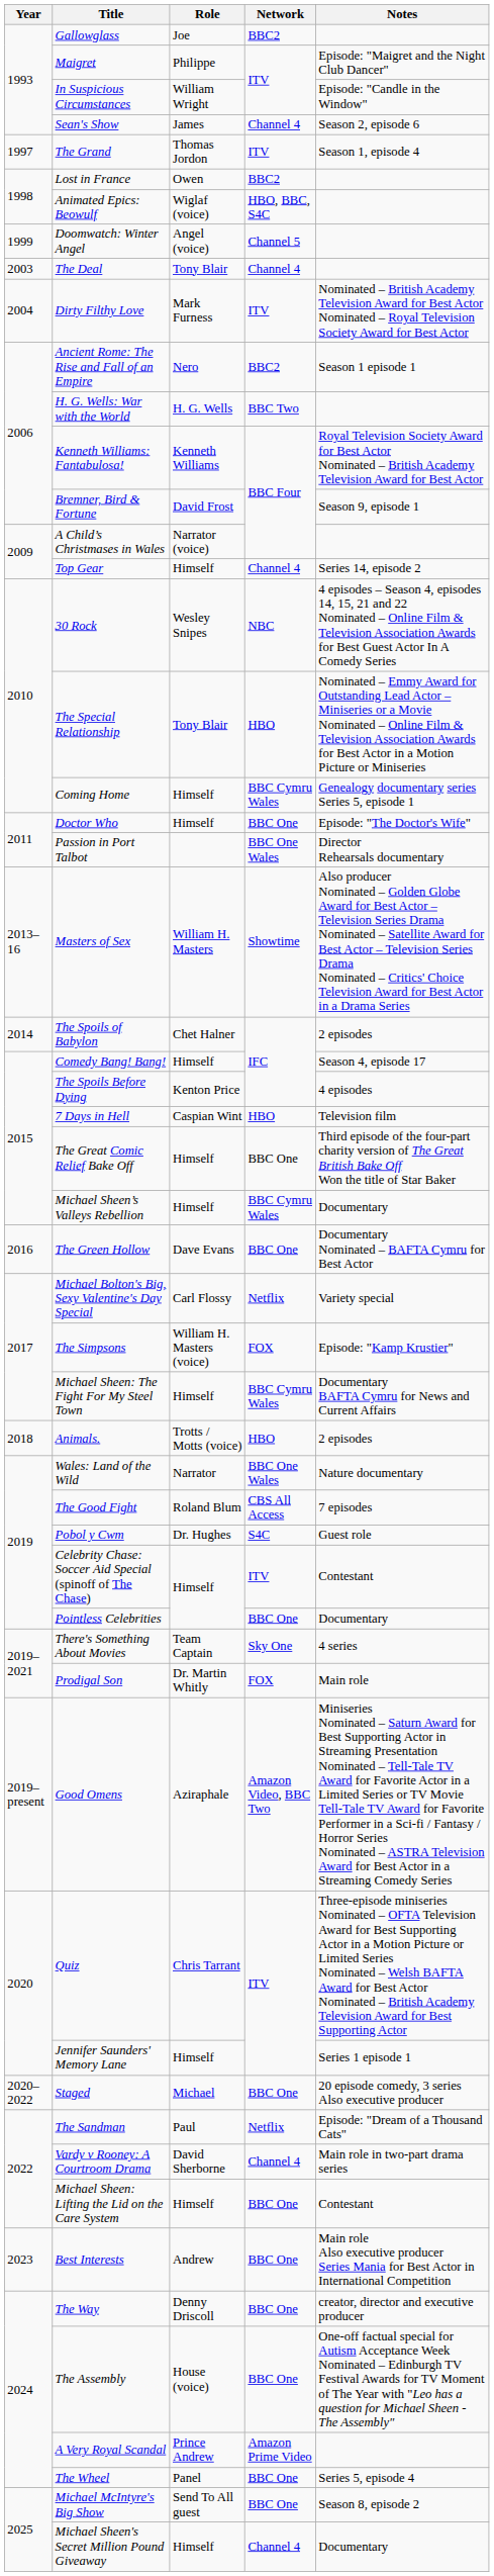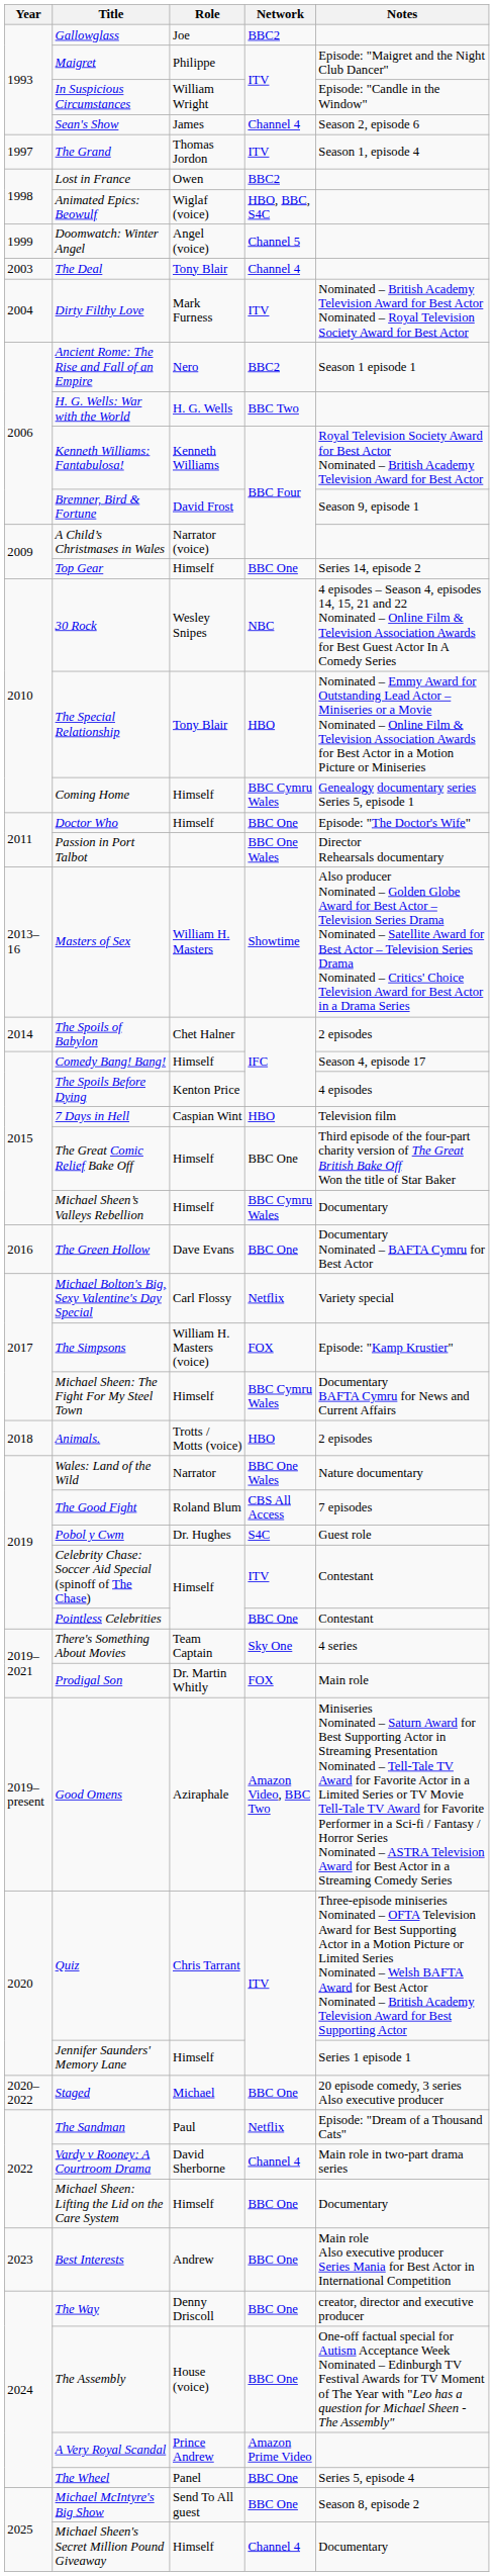Top Gear | Network: Channel 4 -> BBC One
Pointless Celebrities | Notes: Documentary -> Contestant
Michael Sheen: Lifting the Lid on the Care System | Notes: Contestant -> Documentary
